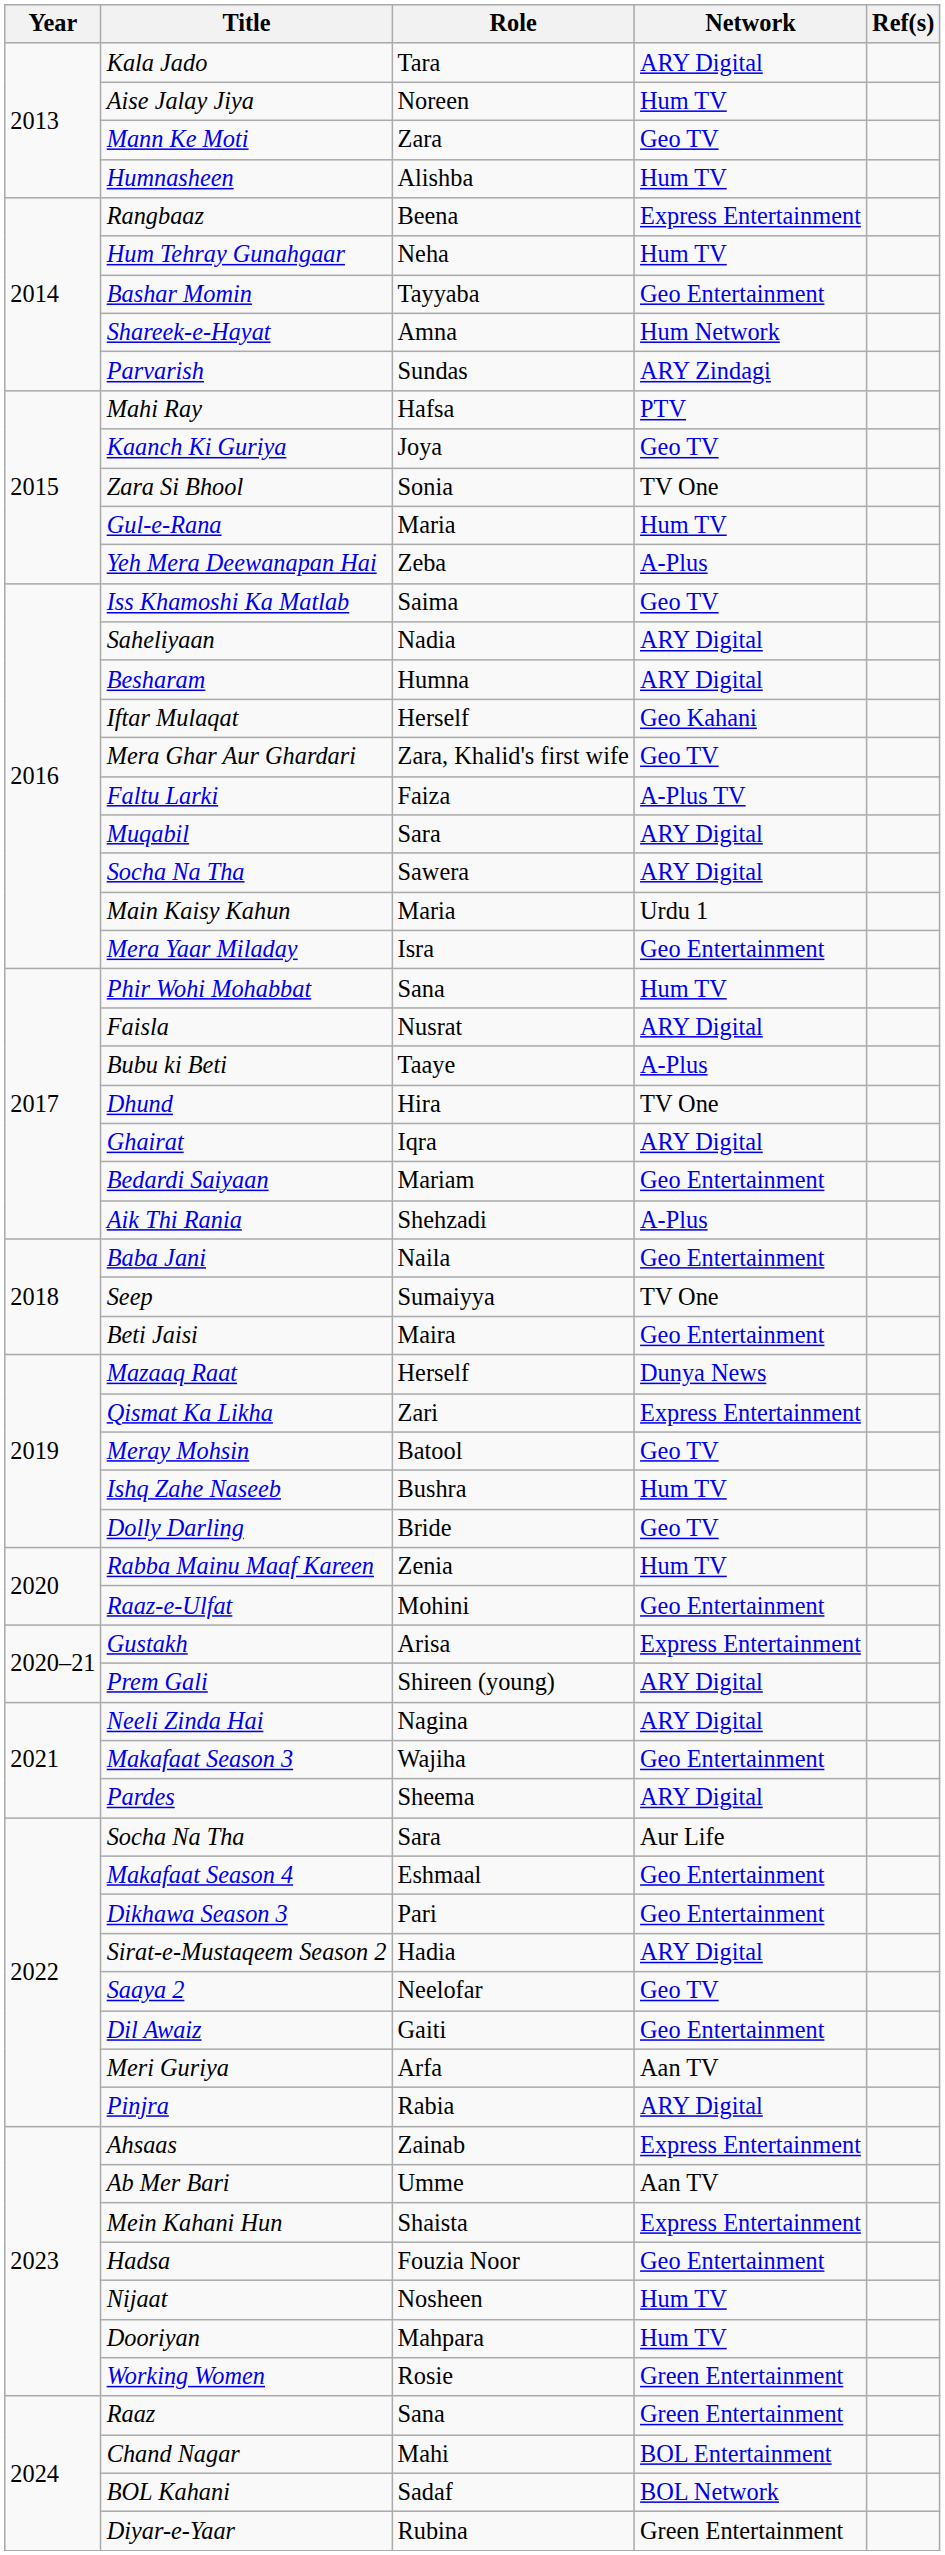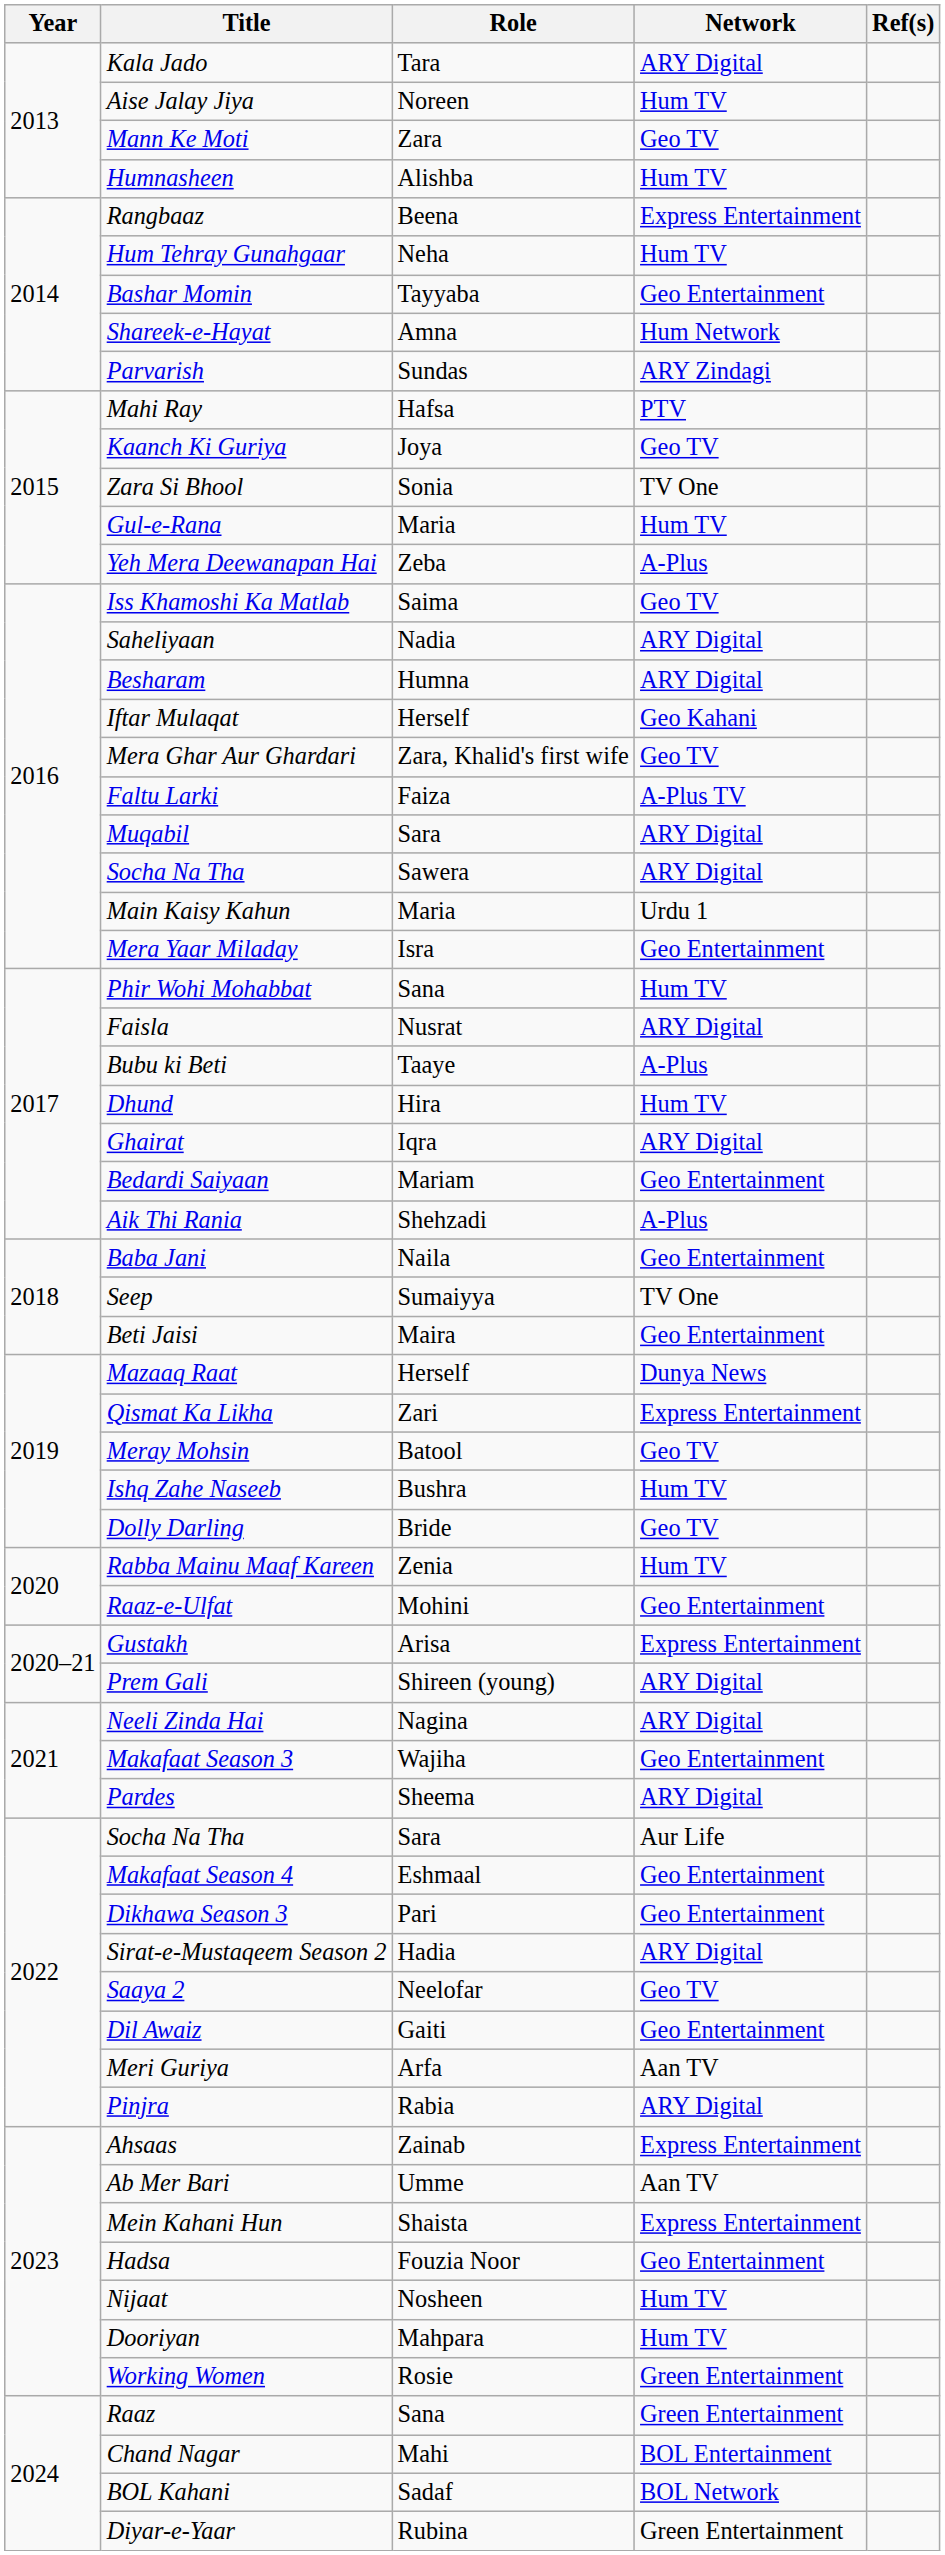Dhund | Network: TV One -> Hum TV
